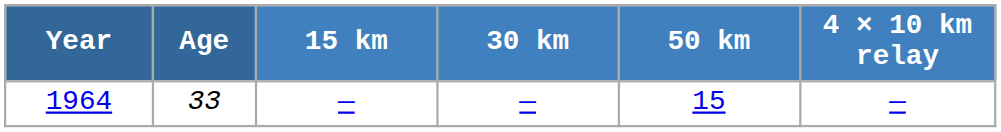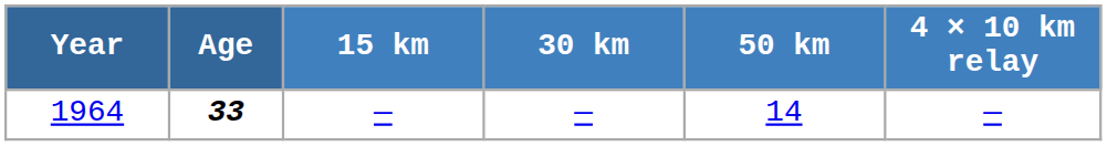1964 | Age: normal -> bold
1964 | 50 km: 15 -> 14
